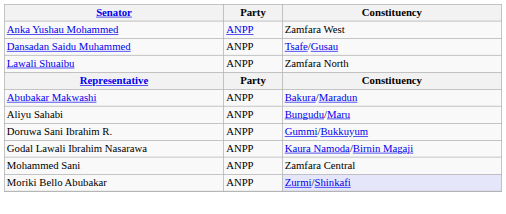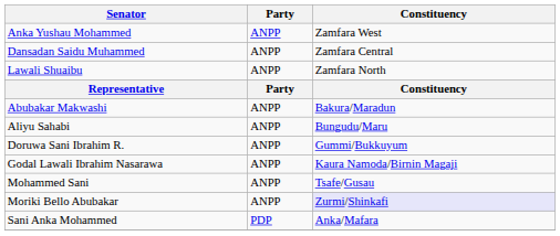Dansadan Saidu Muhammed | Constituency: Tsafe/Gusau -> Zamfara Central
Mohammed Sani | Constituency: Zamfara Central -> Tsafe/Gusau
+ row: Sani Anka Mohammed | PDP | Anka/Mafara
